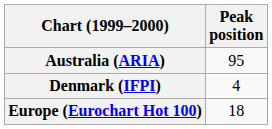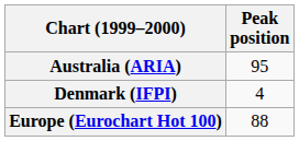Europe (Eurochart Hot 100) | Peak position: 18 -> 88
